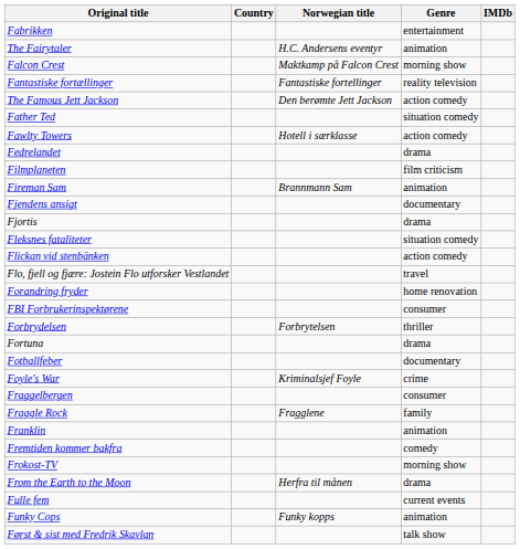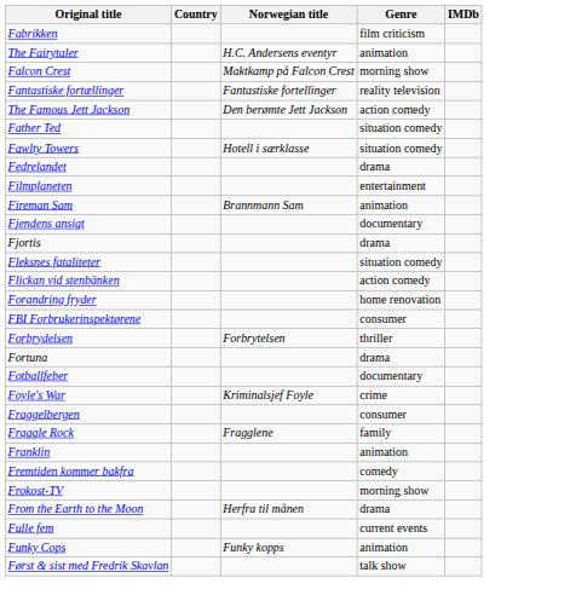Fabrikken | Genre: entertainment -> film criticism
Fawlty Towers | Genre: action comedy -> situation comedy
Filmplaneten | Genre: film criticism -> entertainment
- row: Flo, fjell og fjære: Jostein Flo utforsker Vestlandet | travel
